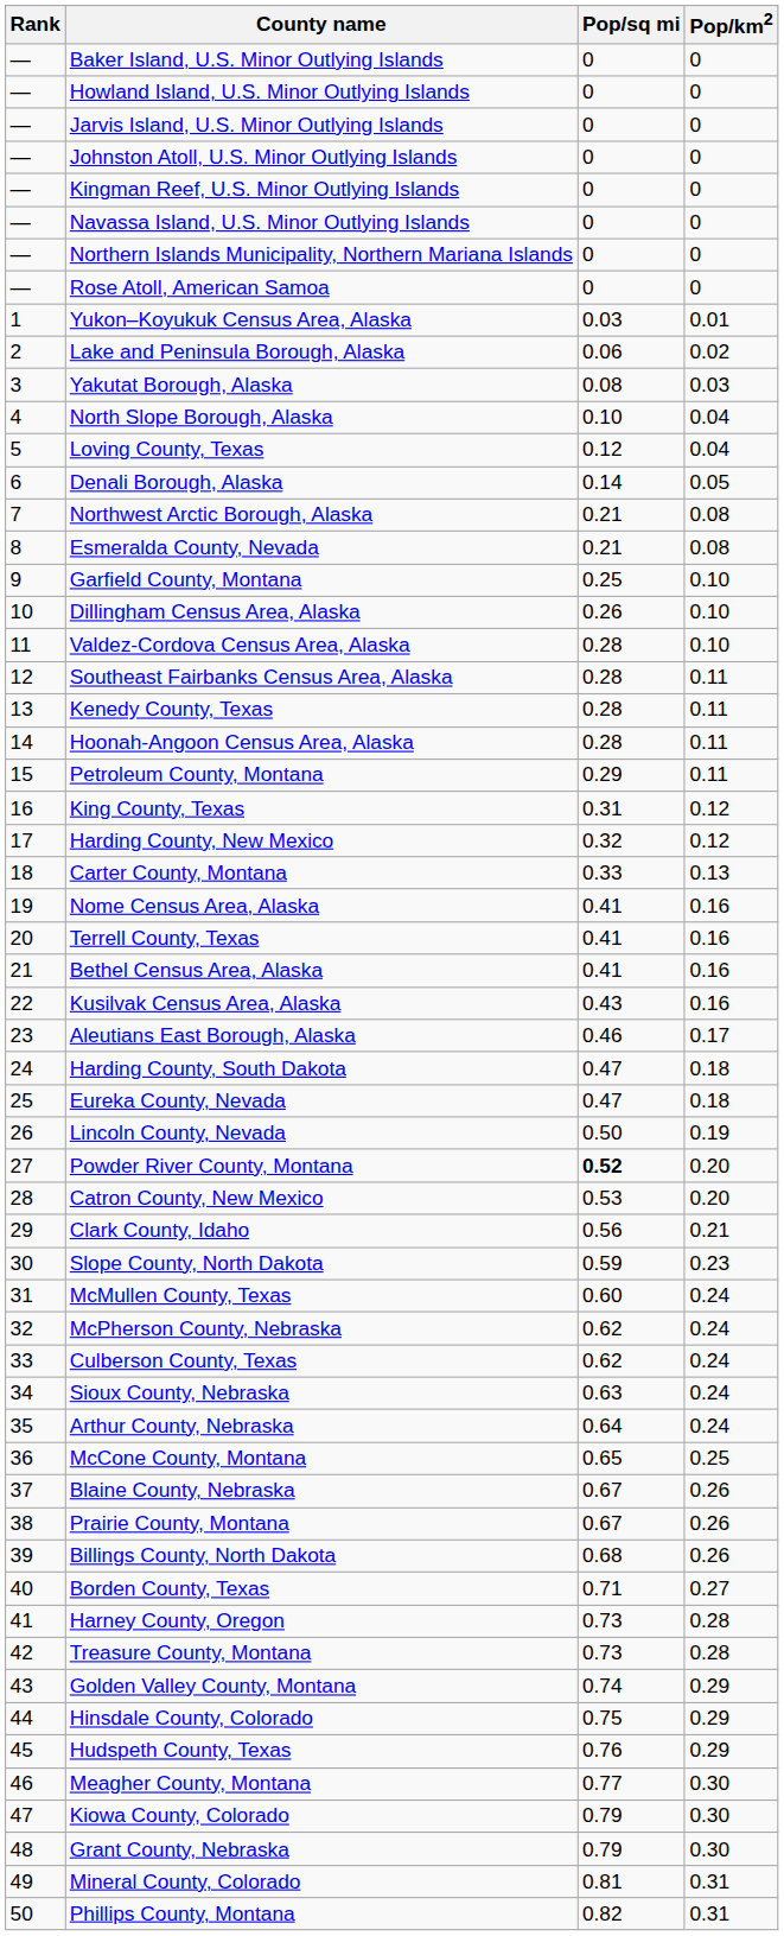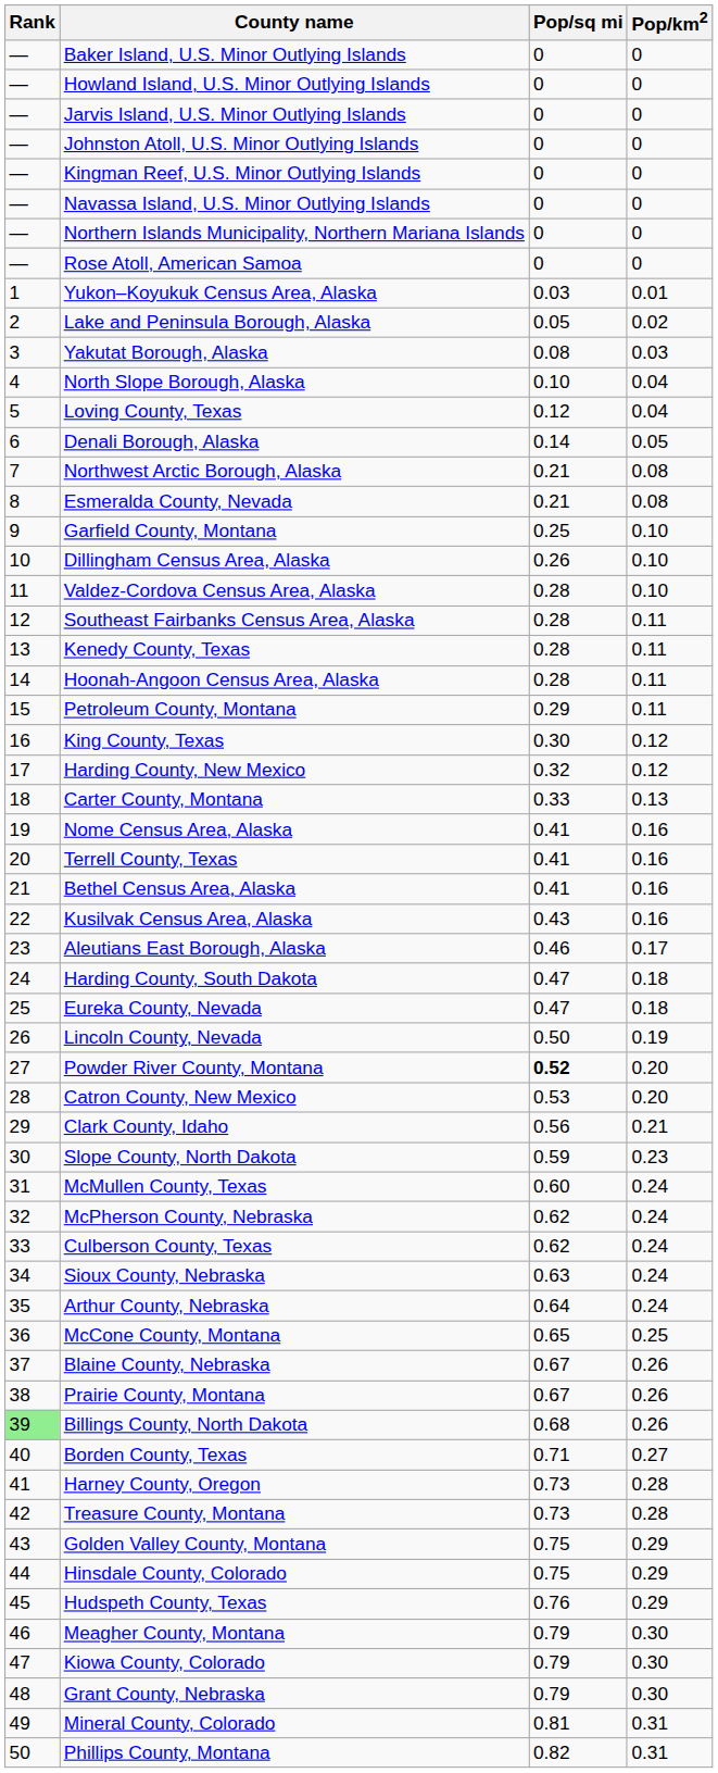Lake and Peninsula Borough, Alaska | Pop/sq mi: 0.06 -> 0.05
King County, Texas | Pop/sq mi: 0.31 -> 0.30
Billings County, North Dakota | Rank: no background -> lightgreen background
Golden Valley County, Montana | Pop/sq mi: 0.74 -> 0.75
Meagher County, Montana | Pop/sq mi: 0.77 -> 0.79
